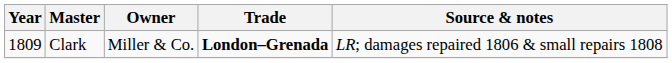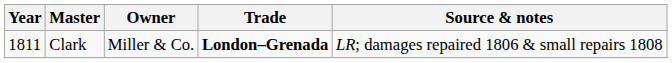Clark | Year: 1809 -> 1811
